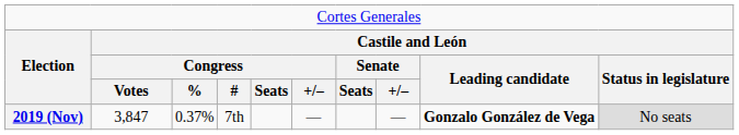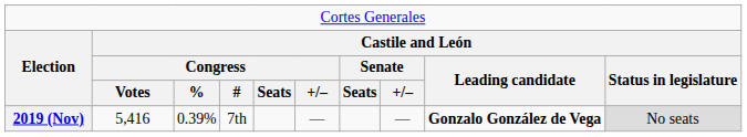2019 (Nov) | column 2: 3,847 -> 5,416
2019 (Nov) | column 3: 0.37% -> 0.39%
